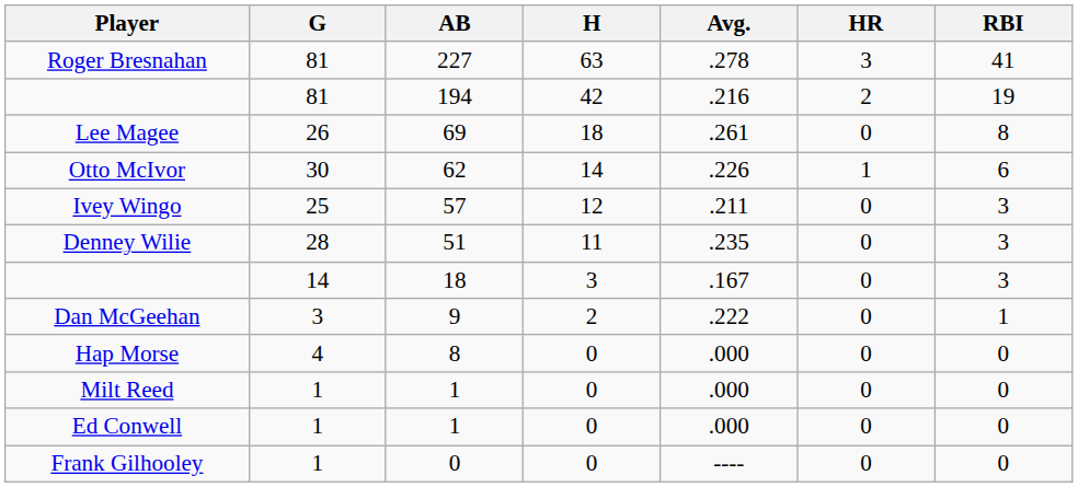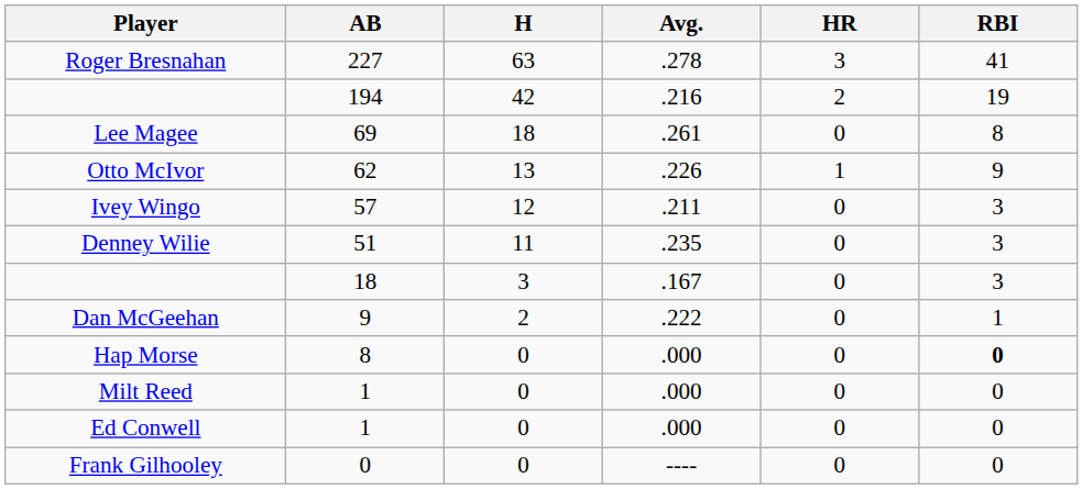- column: G | 81 | 81 | 26 | 30 | 25 | 28 | 14 | 3 | 4 | 1 | 1 | 1
Otto McIvor | H: 14 -> 13
Otto McIvor | RBI: 6 -> 9
Hap Morse | RBI: normal -> bold
